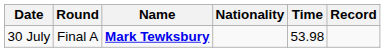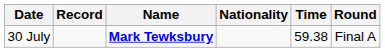columns swapped: Round <-> Record
30 July | Time: 53.98 -> 59.38
